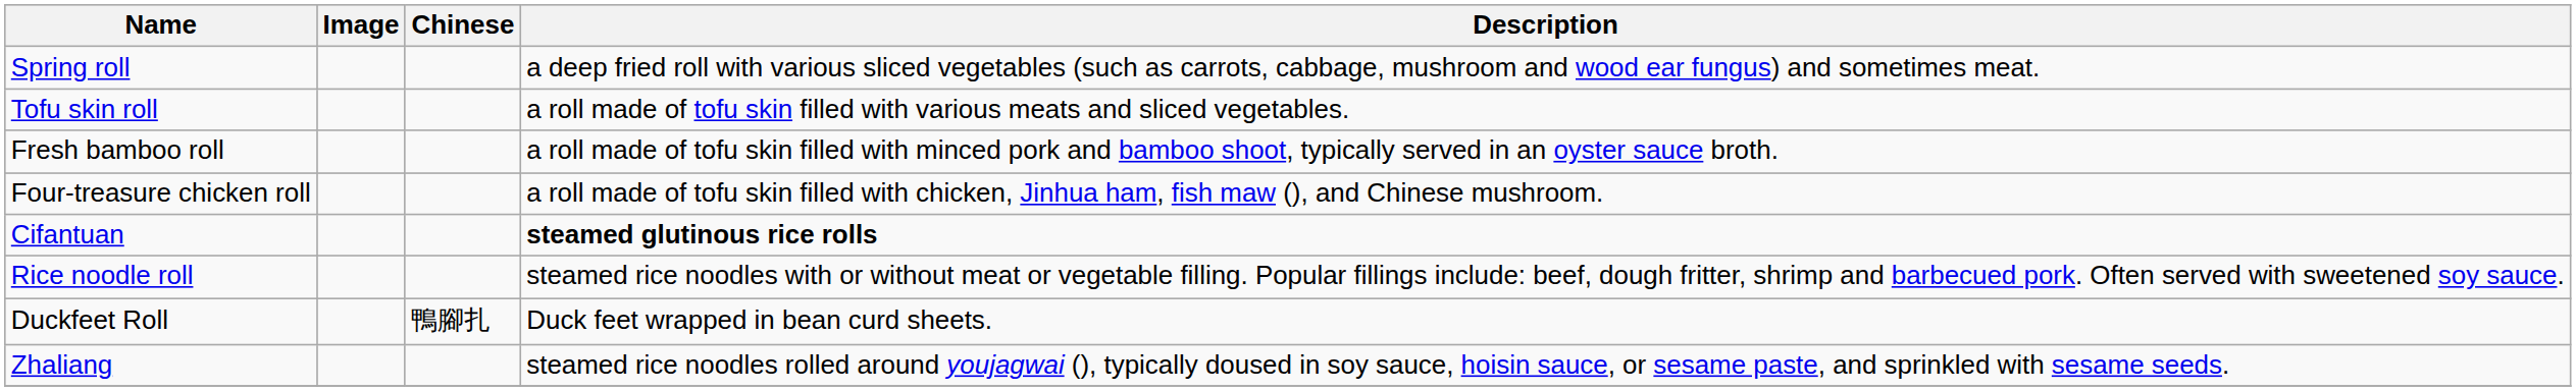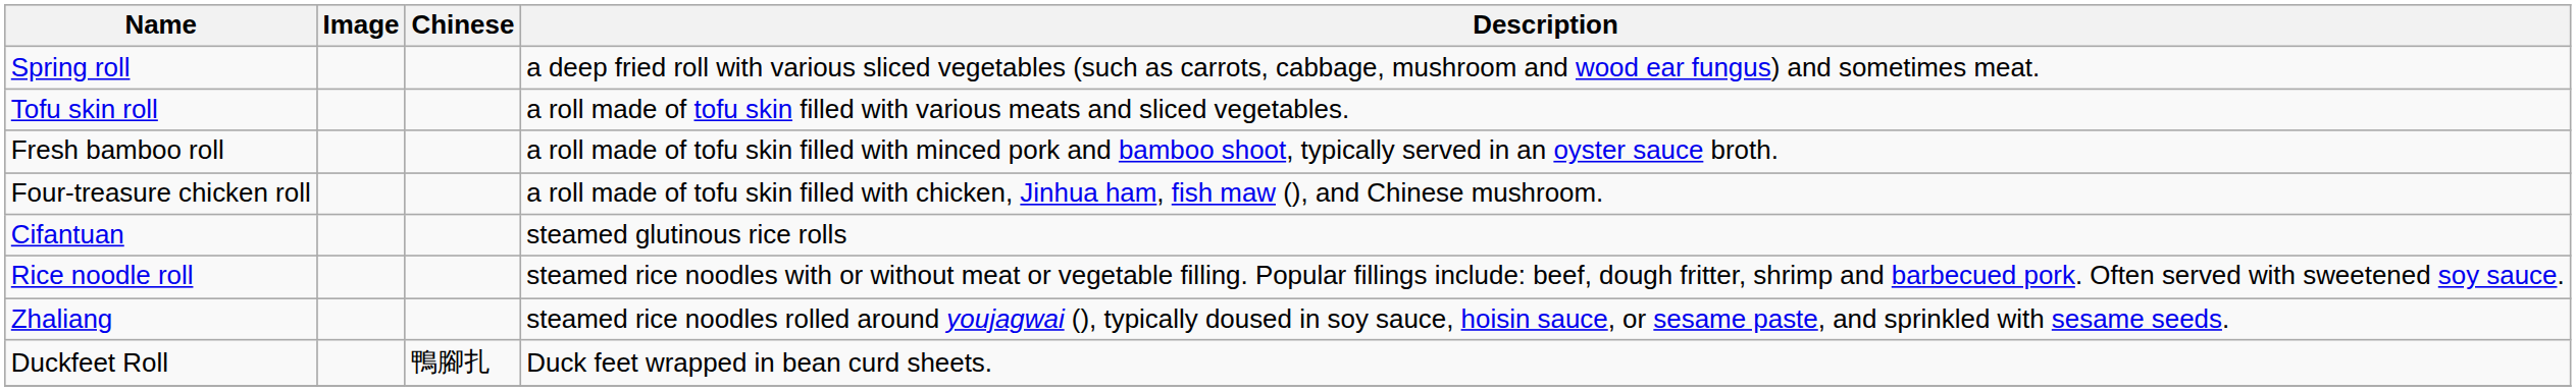Cifantuan | Description: bold -> normal
rows swapped: Zhaliang <-> Duckfeet Roll
